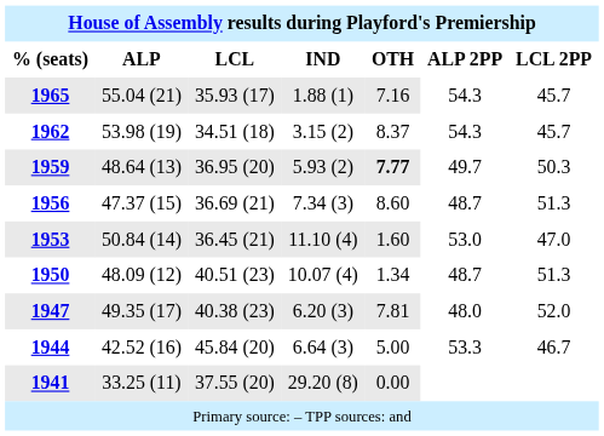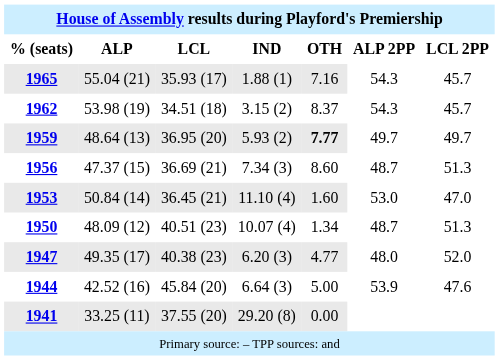1959 | column 7: 50.3 -> 49.7
1947 | column 5: 7.81 -> 4.77
1944 | column 6: 53.3 -> 53.9
1944 | column 7: 46.7 -> 47.6
